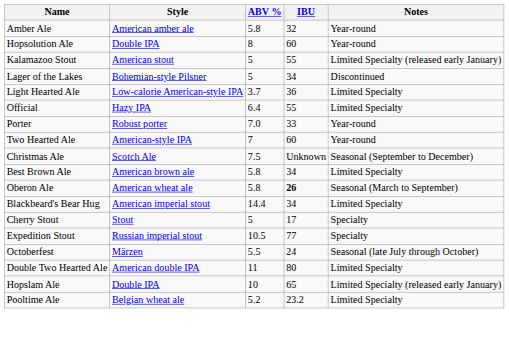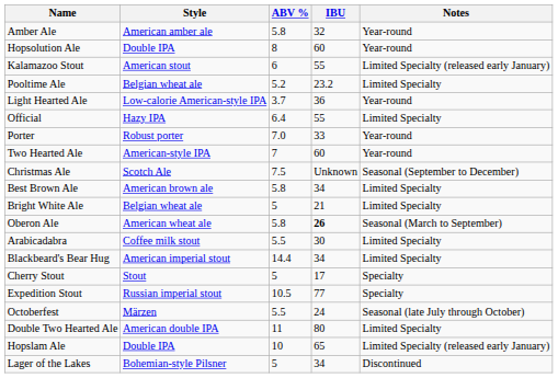Kalamazoo Stout | ABV %: 5 -> 6
rows swapped: Lager of the Lakes <-> Pooltime Ale
Light Hearted Ale | Notes: Limited Specialty -> Year-round
+ row: Bright White Ale | Belgian wheat ale | 5 | 21 | Limited Specialty
+ row: Arabicadabra | Coffee milk stout | 5.5 | 30 | Limited Specialty
